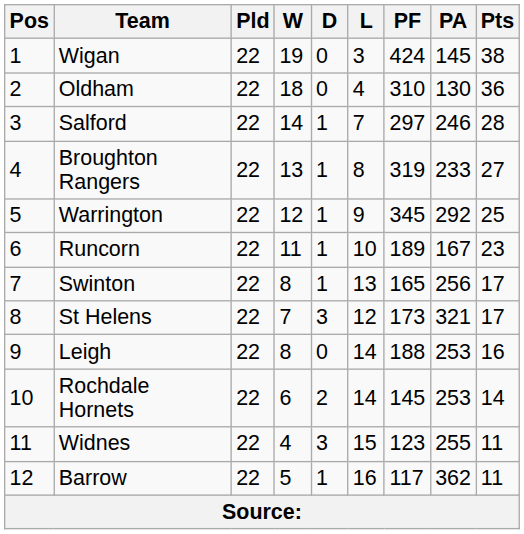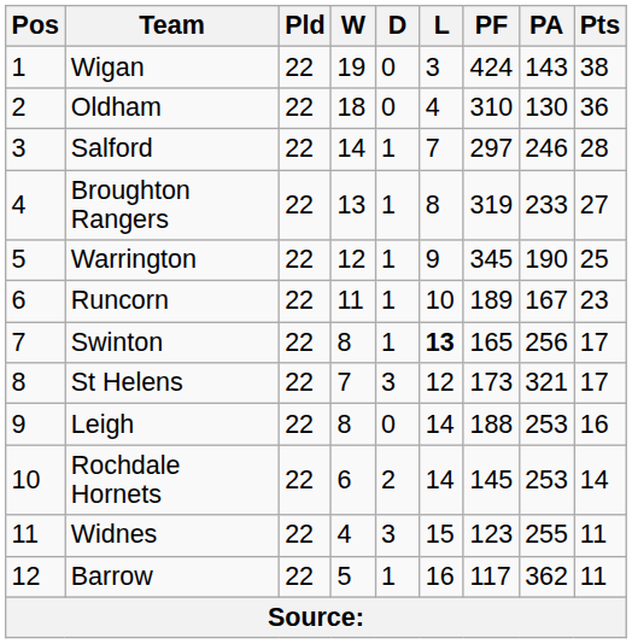Wigan | PA: 145 -> 143
Warrington | PA: 292 -> 190
Swinton | L: normal -> bold
